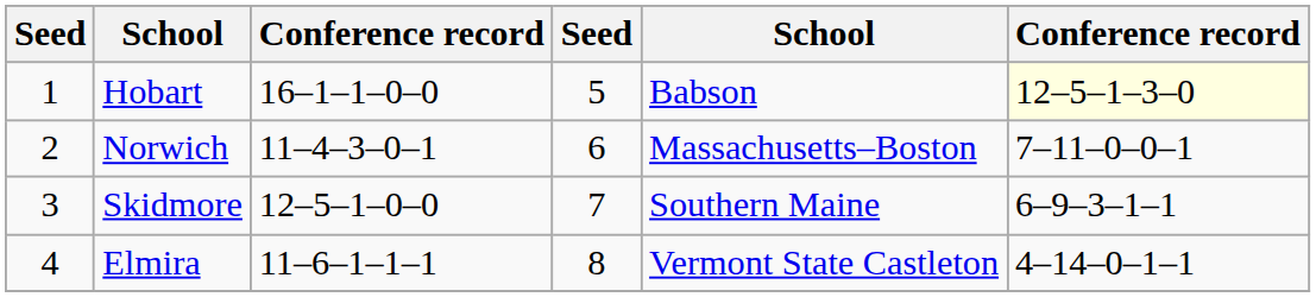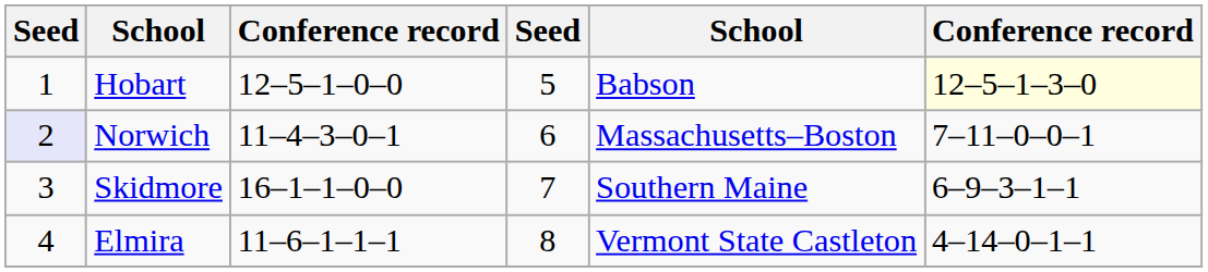Hobart | column 3: 16–1–1–0–0 -> 12–5–1–0–0
Norwich | column 1: no background -> lavender background
Skidmore | column 3: 12–5–1–0–0 -> 16–1–1–0–0
